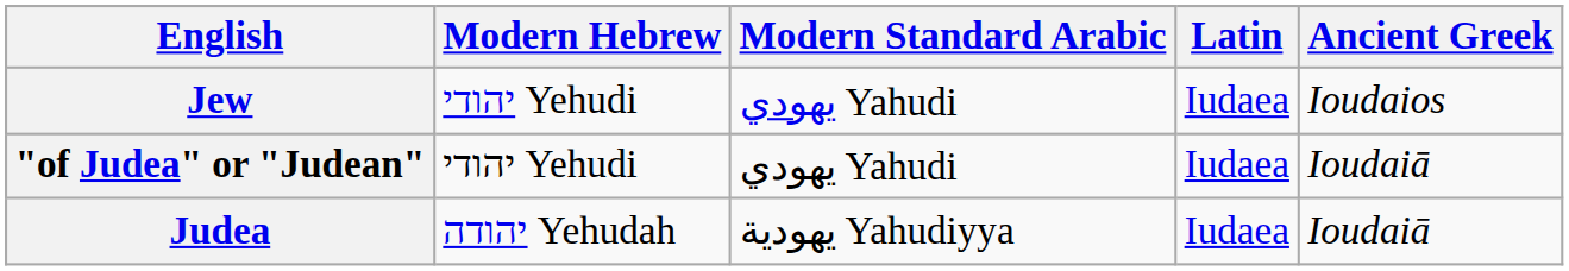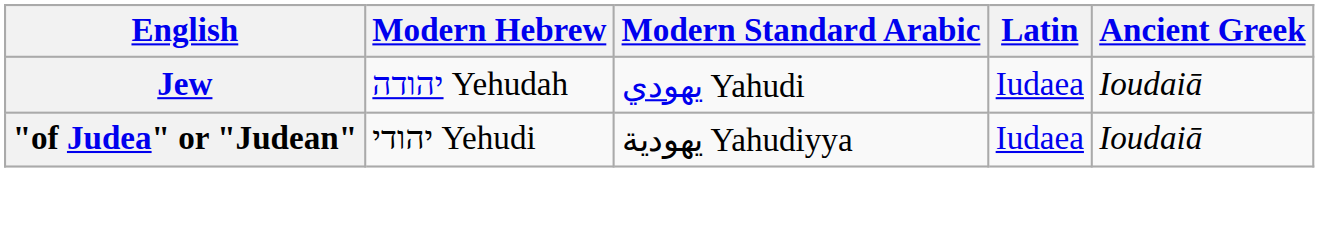Jew | Modern Hebrew: יהודי Yehudi -> יהודה Yehudah
Jew | Ancient Greek: Ioudaios -> Ioudaiā
"of Judea" or "Judean" | Modern Standard Arabic: يهودي Yahudi -> يهودية Yahudiyya
- row: Judea | יהודה Yehudah | يهودية Yahudiyya | Iudaea | Ioudaiā
